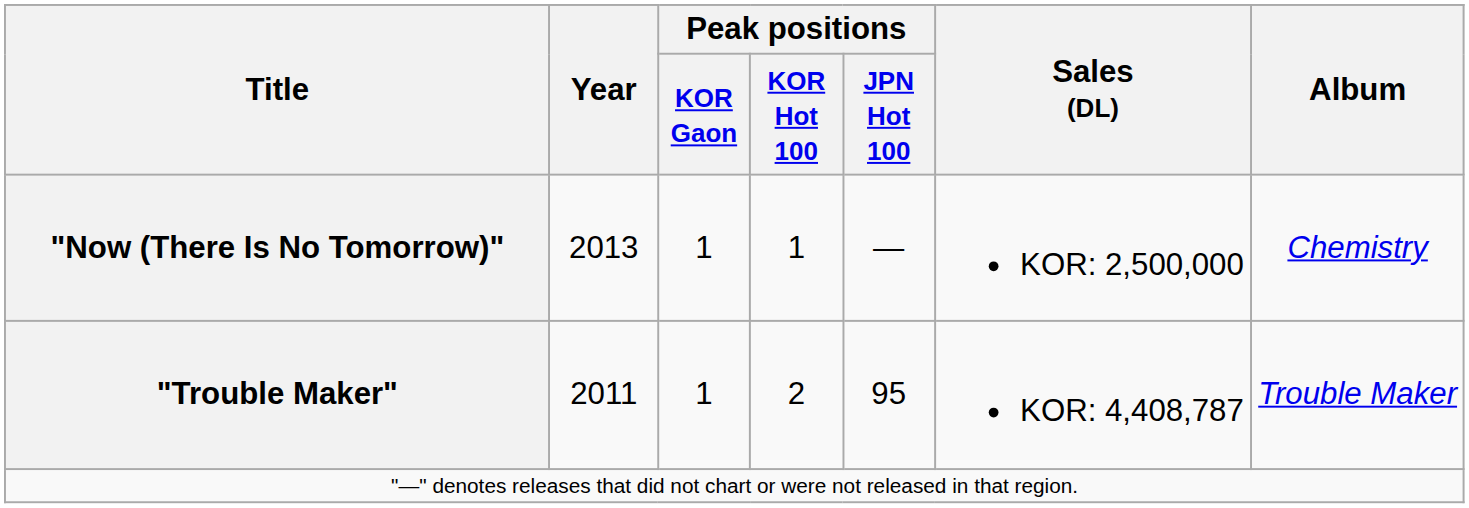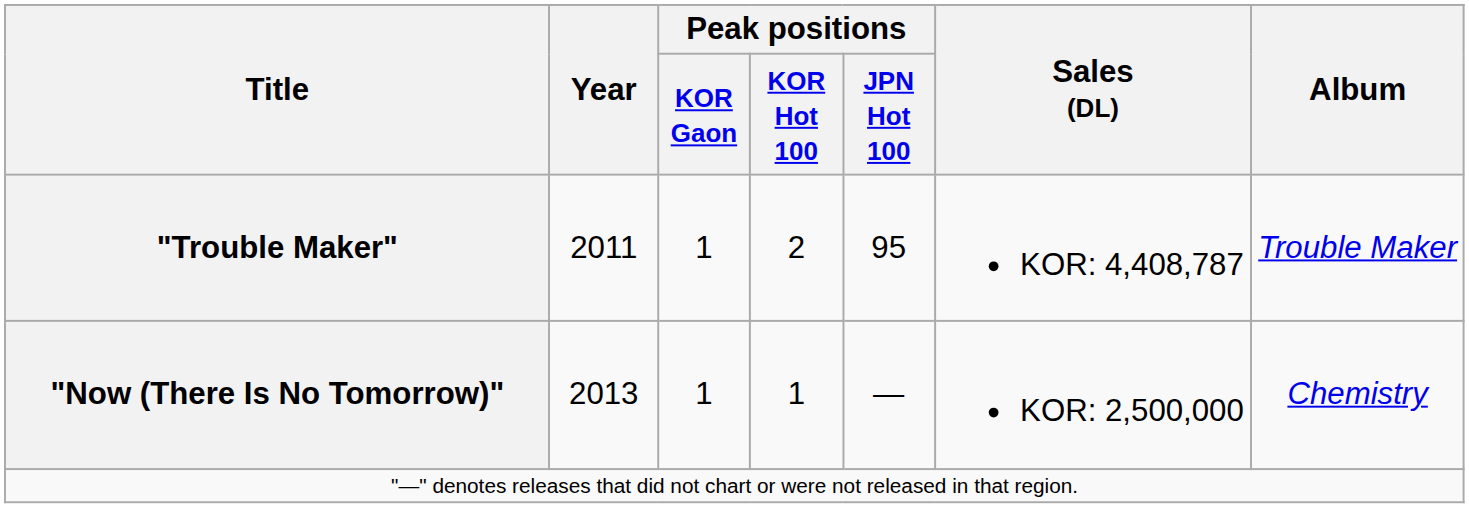rows swapped: "Trouble Maker" <-> "Now (There Is No Tomorrow)"
